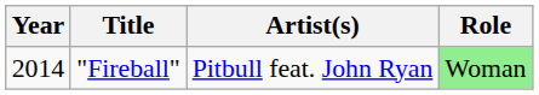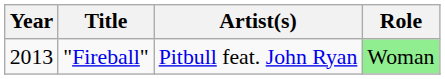"Fireball" | Year: 2014 -> 2013
